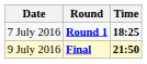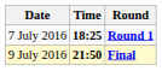columns swapped: Time <-> Round
